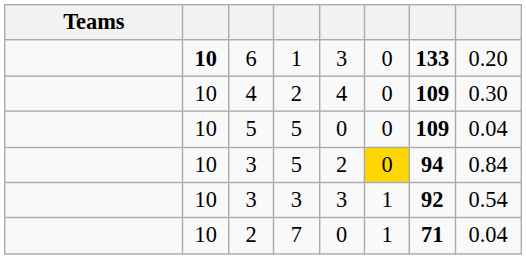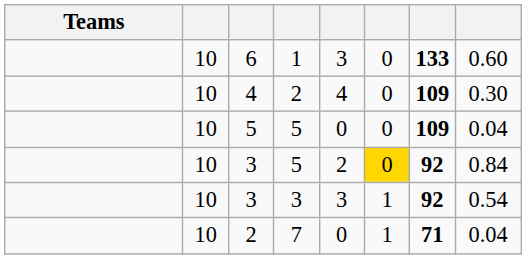6 | column 2: bold -> normal
6 | column 8: 0.20 -> 0.60
3 / 5 | column 7: 94 -> 92
